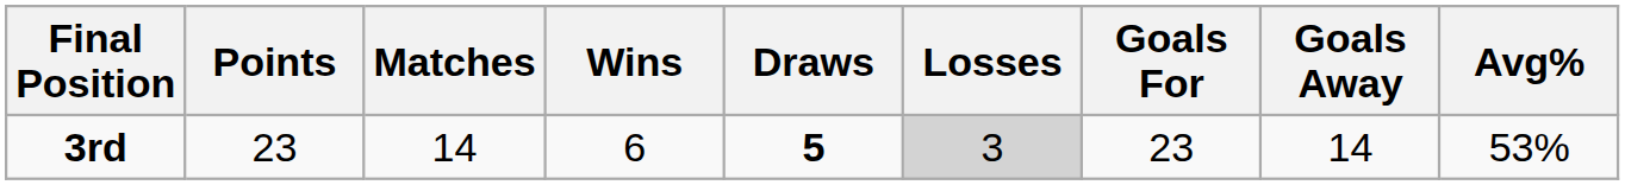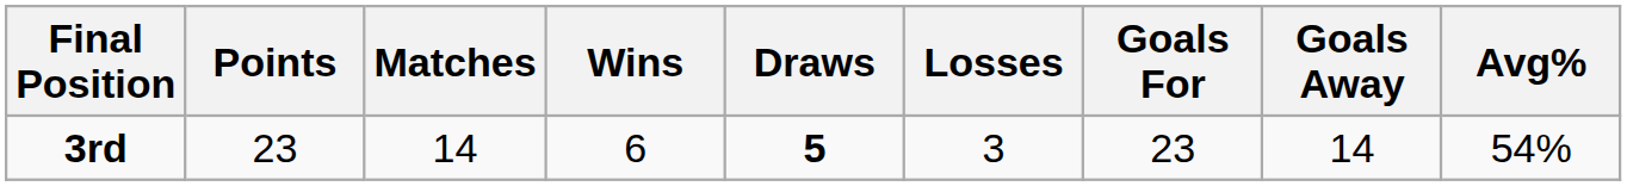3rd | Losses: lightgrey background -> no background
3rd | Avg%: 53% -> 54%
